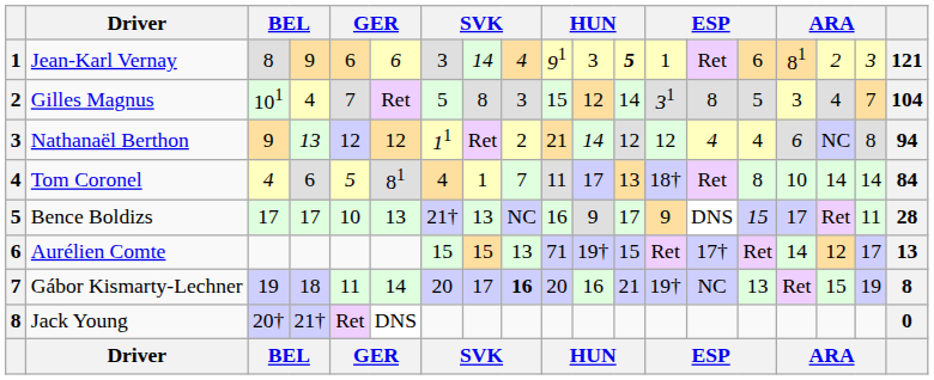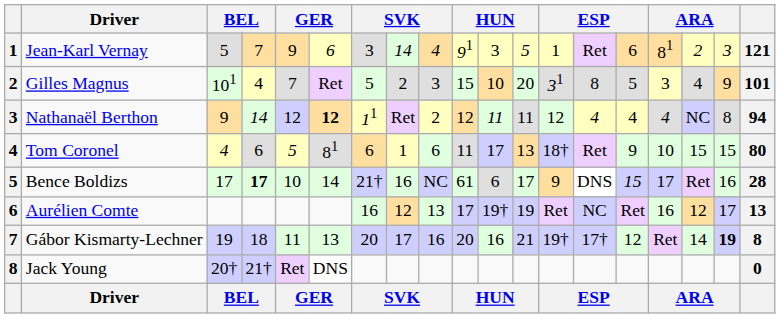Jean-Karl Vernay | column 3: 8 -> 5
Jean-Karl Vernay | column 4: 9 -> 7
Jean-Karl Vernay | column 5: 6 -> 9
Jean-Karl Vernay | column 12: bold -> normal
Gilles Magnus | column 8: 8 -> 2
Gilles Magnus | column 11: 12 -> 10
Gilles Magnus | column 12: 14 -> 20
Gilles Magnus | column 18: 7 -> 9
Gilles Magnus | column 19: 104 -> 101
Nathanaël Berthon | column 4: 13 -> 14
Nathanaël Berthon | column 6: normal -> bold
Nathanaël Berthon | column 10: 21 -> 12
Nathanaël Berthon | column 11: 14 -> 11
Nathanaël Berthon | column 12: 12 -> 11
Nathanaël Berthon | column 16: 6 -> 4
Tom Coronel | column 7: 4 -> 6
Tom Coronel | column 9: 7 -> 6
Tom Coronel | column 15: 8 -> 9
Tom Coronel | column 17: 14 -> 15
Tom Coronel | column 18: 14 -> 15
Tom Coronel | column 19: 84 -> 80
Bence Boldizs | column 4: normal -> bold
Bence Boldizs | column 6: 13 -> 14
Bence Boldizs | column 8: 13 -> 16
Bence Boldizs | column 10: 16 -> 61
Bence Boldizs | column 11: 9 -> 6
Bence Boldizs | column 18: 11 -> 16
Aurélien Comte | column 7: 15 -> 16
Aurélien Comte | column 8: 15 -> 12
Aurélien Comte | column 10: 71 -> 17
Aurélien Comte | column 12: 15 -> 19
Aurélien Comte | column 14: 17† -> NC
Aurélien Comte | column 16: 14 -> 16
Gábor Kismarty-Lechner | column 6: 14 -> 13
Gábor Kismarty-Lechner | column 9: bold -> normal
Gábor Kismarty-Lechner | column 14: NC -> 17†
Gábor Kismarty-Lechner | column 15: 13 -> 12
Gábor Kismarty-Lechner | column 17: 15 -> 14
Gábor Kismarty-Lechner | column 18: normal -> bold
